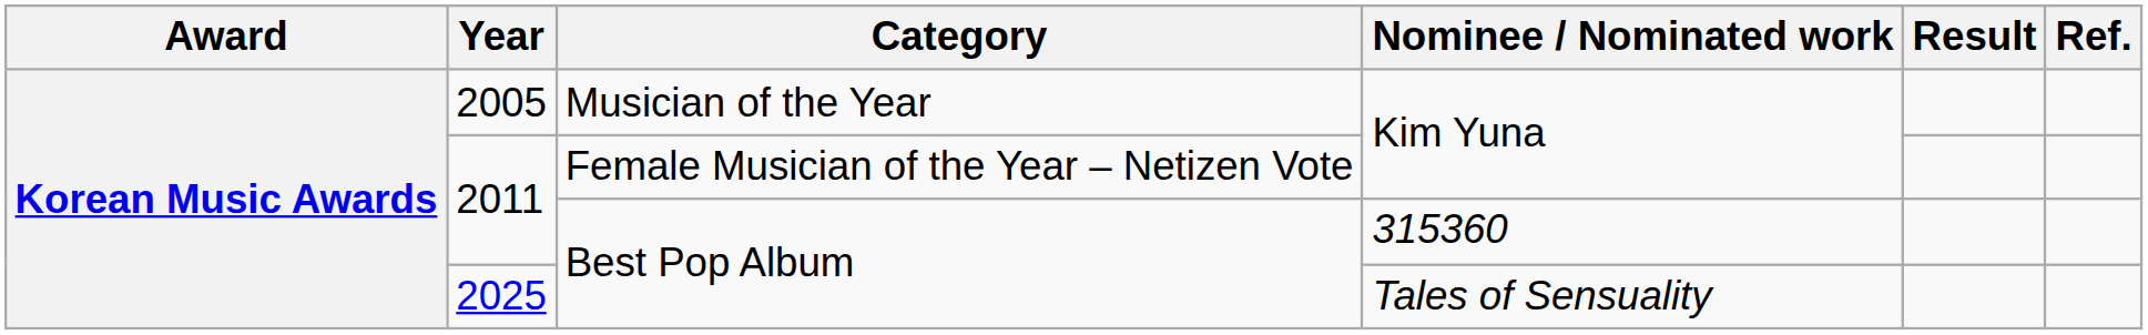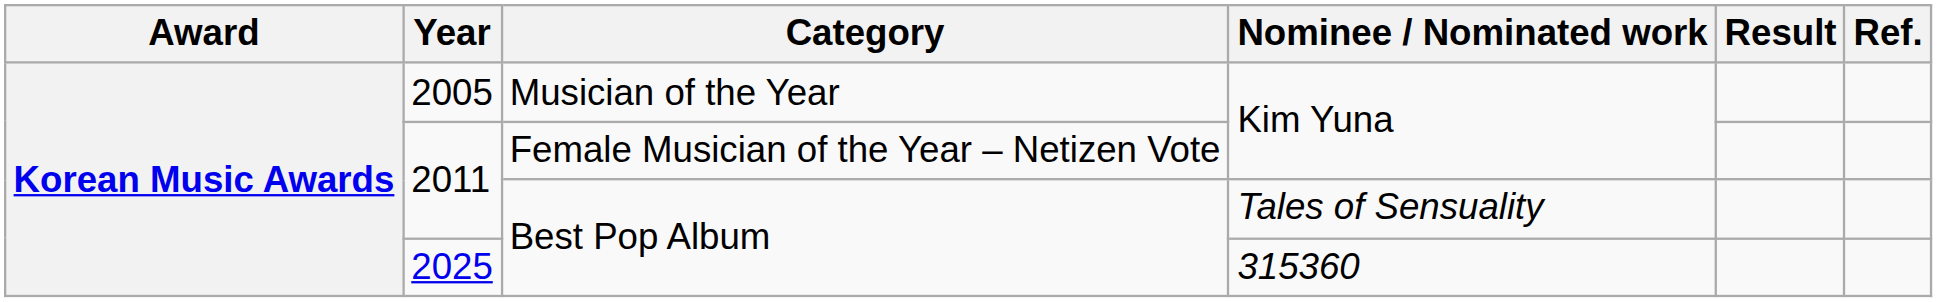2011 / Best Pop Album | Nominee / Nominated work: 315360 -> Tales of Sensuality
2025 | Nominee / Nominated work: Tales of Sensuality -> 315360
